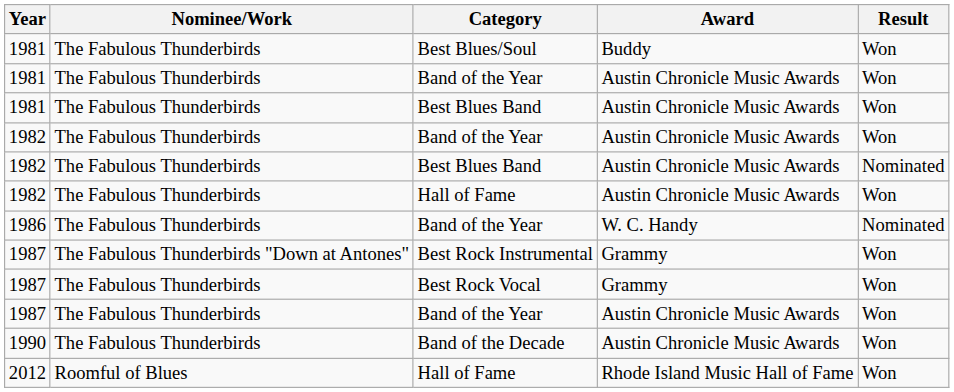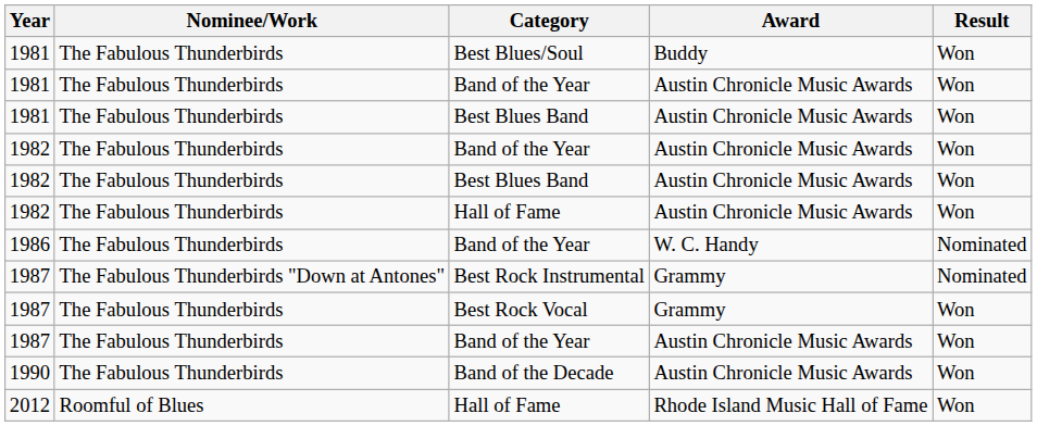1982 / Best Blues Band | Result: Nominated -> Won
Best Rock Instrumental | Result: Won -> Nominated
